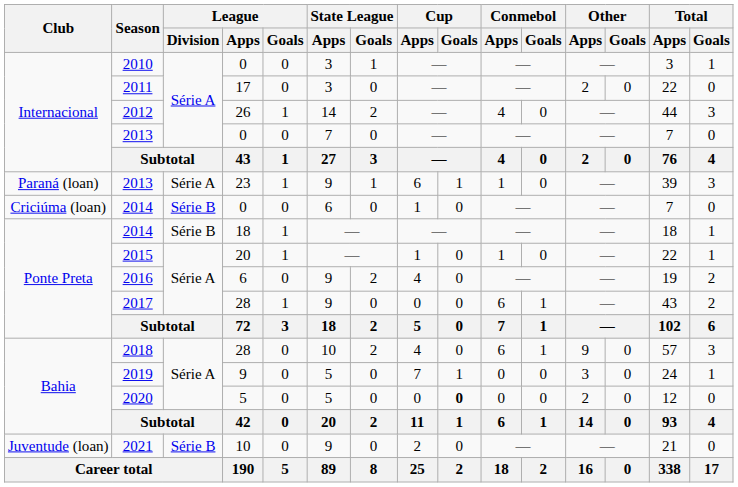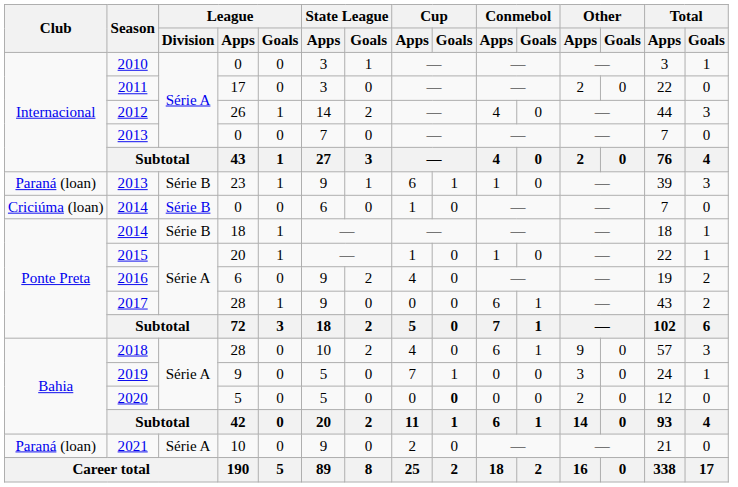2013 / 23 | League / Division: Série A -> Série B
2021 | Club: Juventude (loan) -> Paraná (loan)
2021 | League / Division: Série B -> Série A
